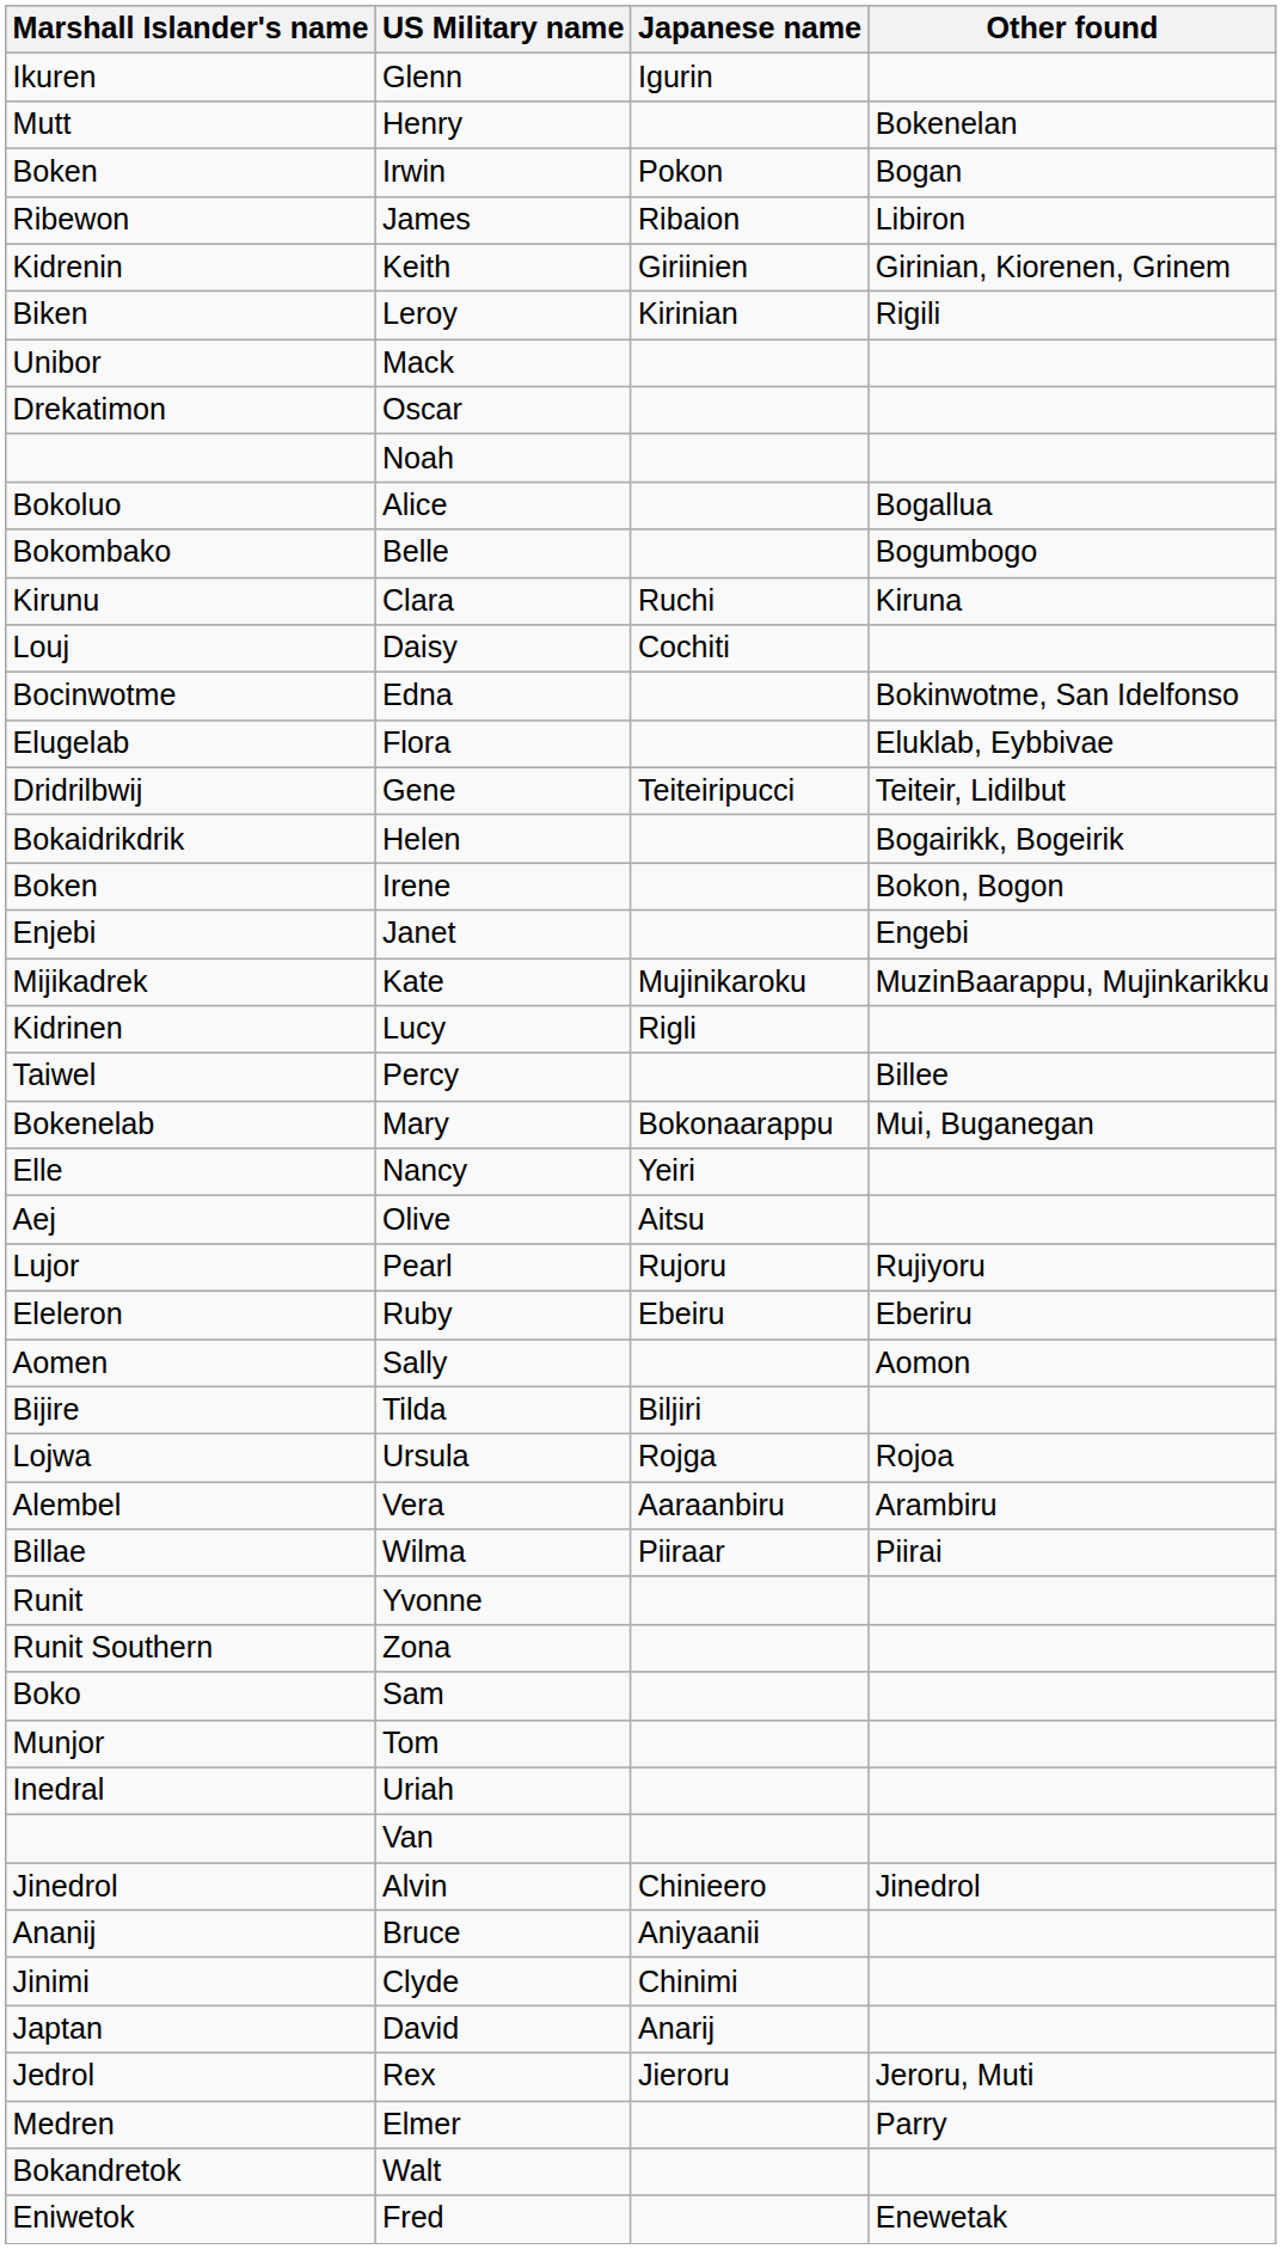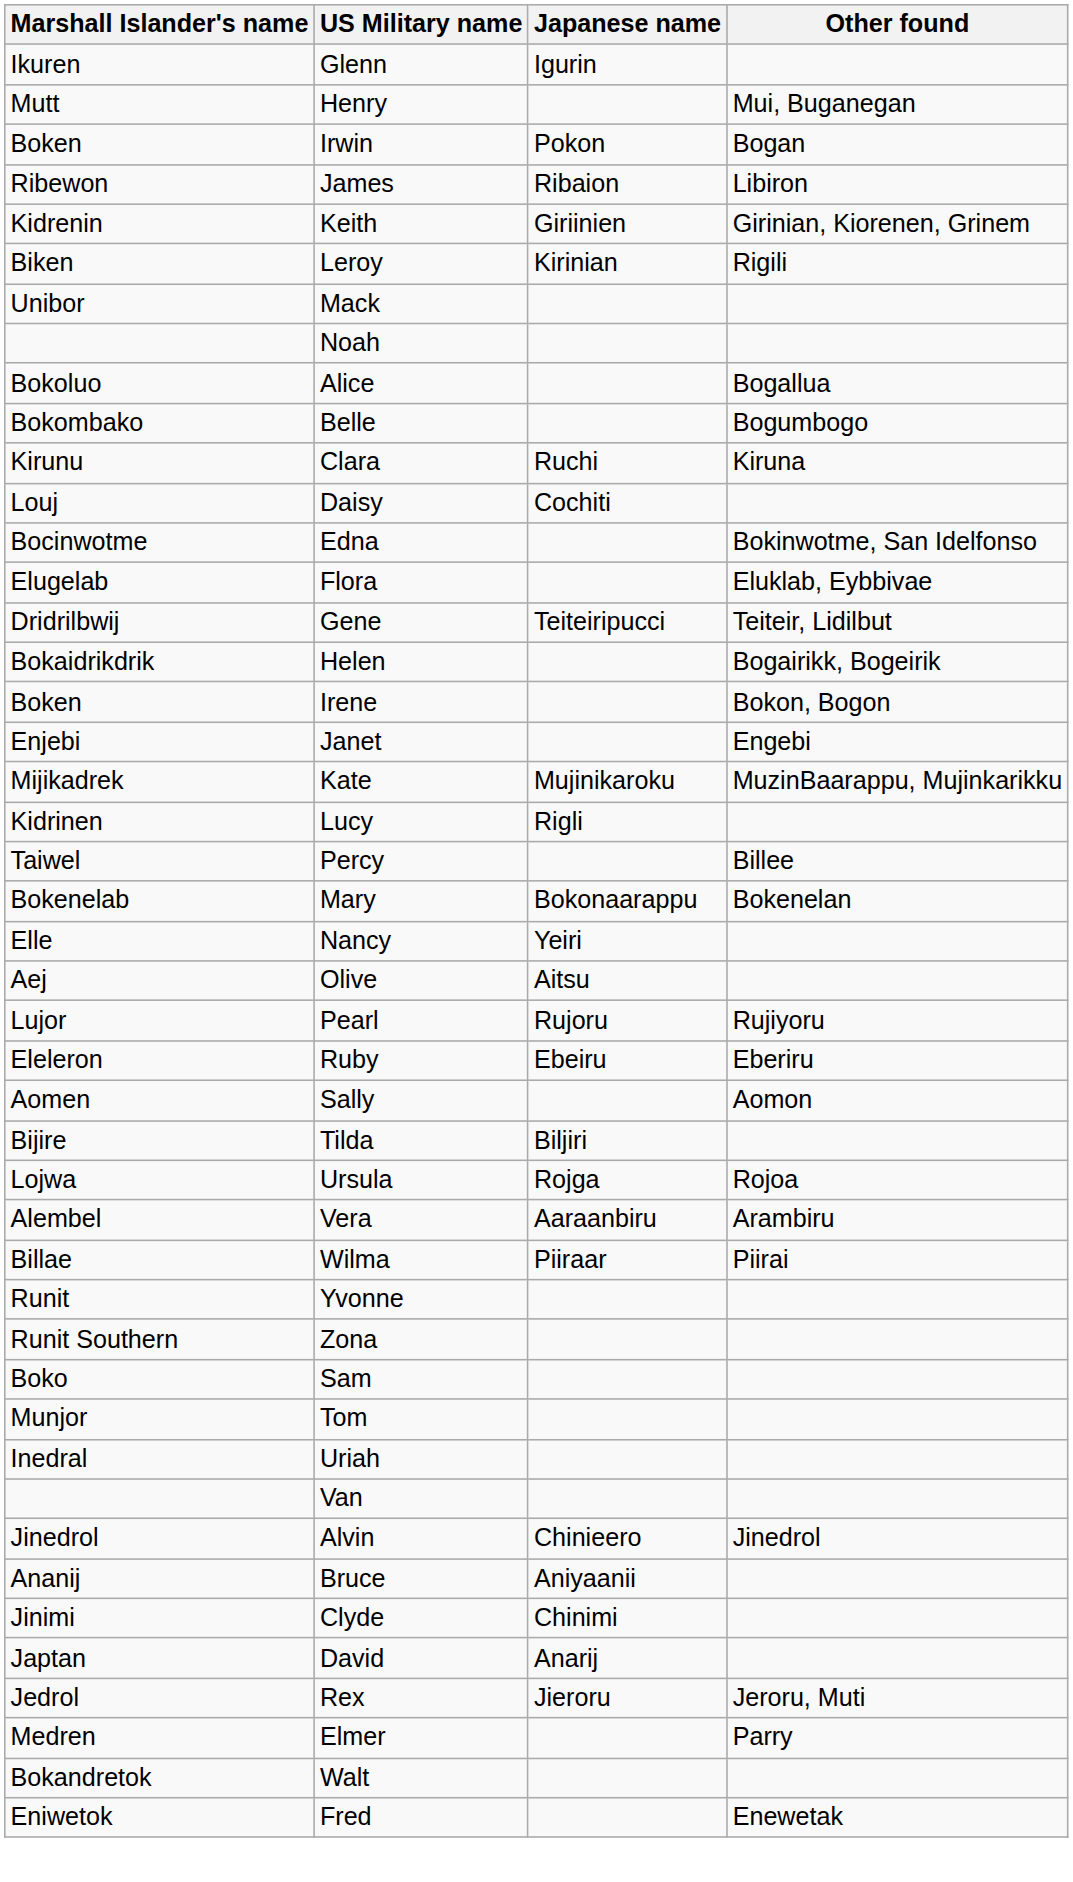Henry | Other found: Bokenelan -> Mui, Buganegan
- row: Drekatimon | Oscar
Mary | Other found: Mui, Buganegan -> Bokenelan
